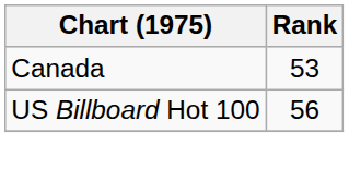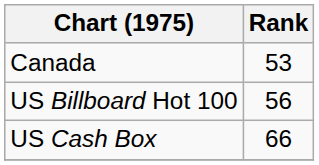+ row: US Cash Box | 66
